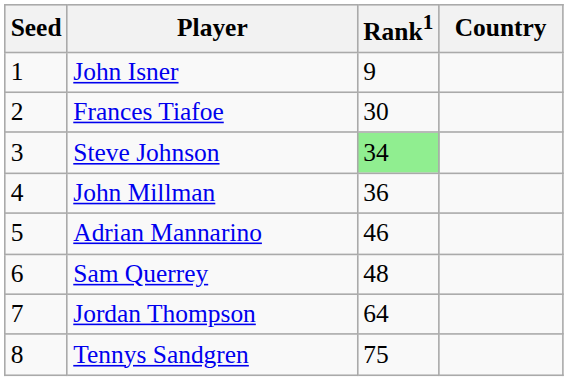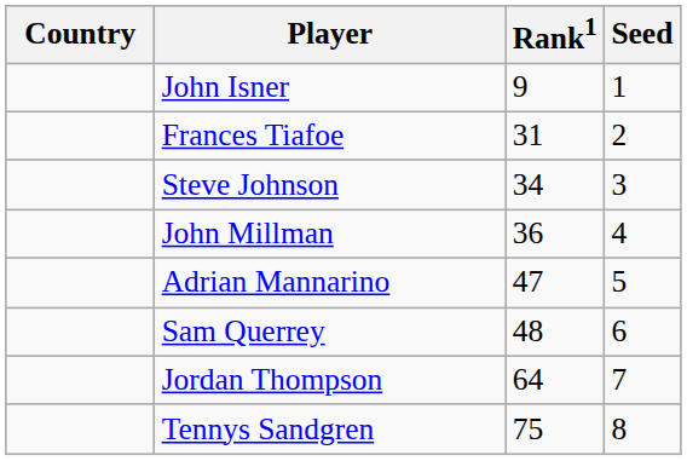columns swapped: Country <-> Seed
Frances Tiafoe | Rank1: 30 -> 31
Steve Johnson | Rank1: lightgreen background -> no background
Adrian Mannarino | Rank1: 46 -> 47
